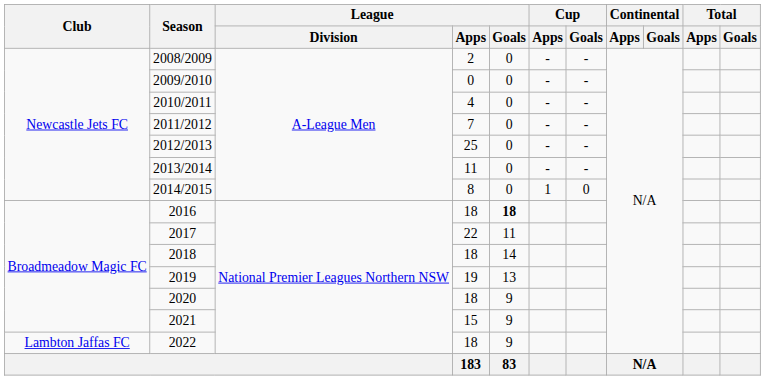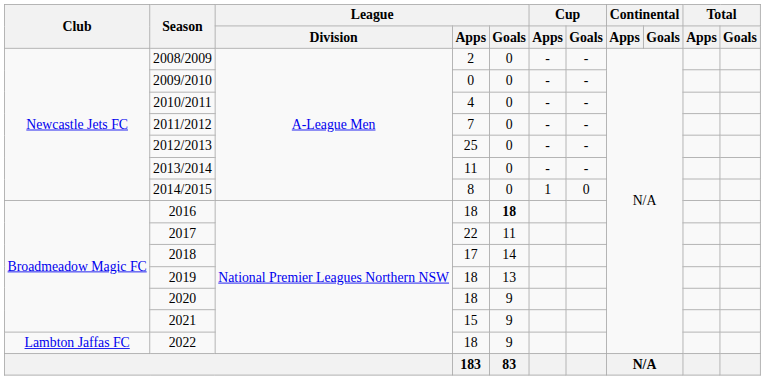2018 | League / Apps: 18 -> 17
2019 | League / Apps: 19 -> 18
